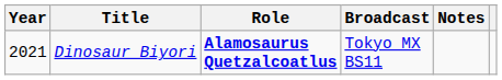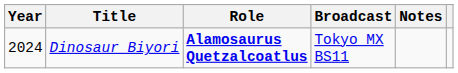Dinosaur Biyori | Year: 2021 -> 2024
